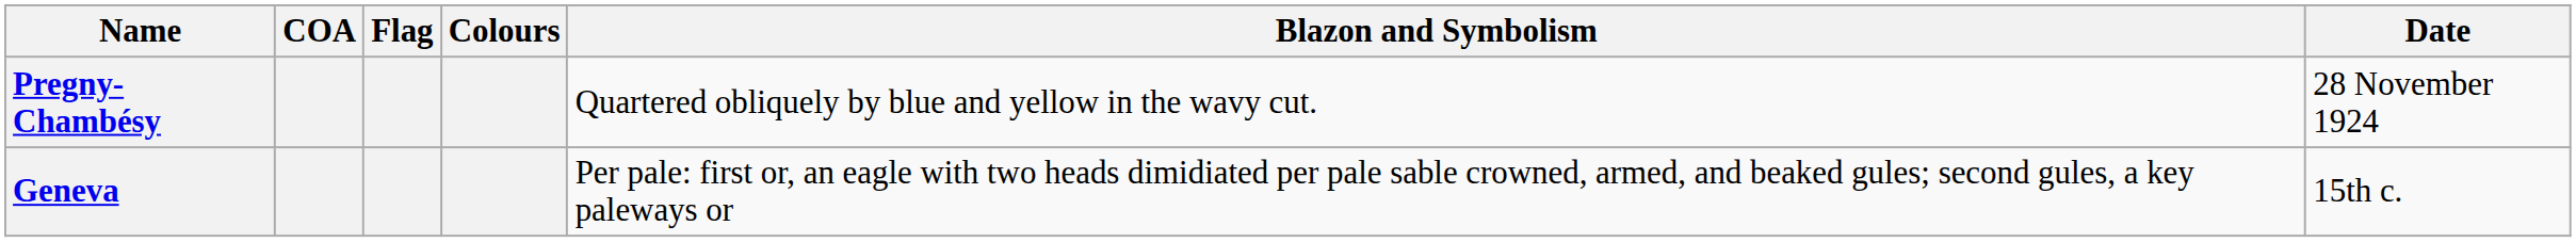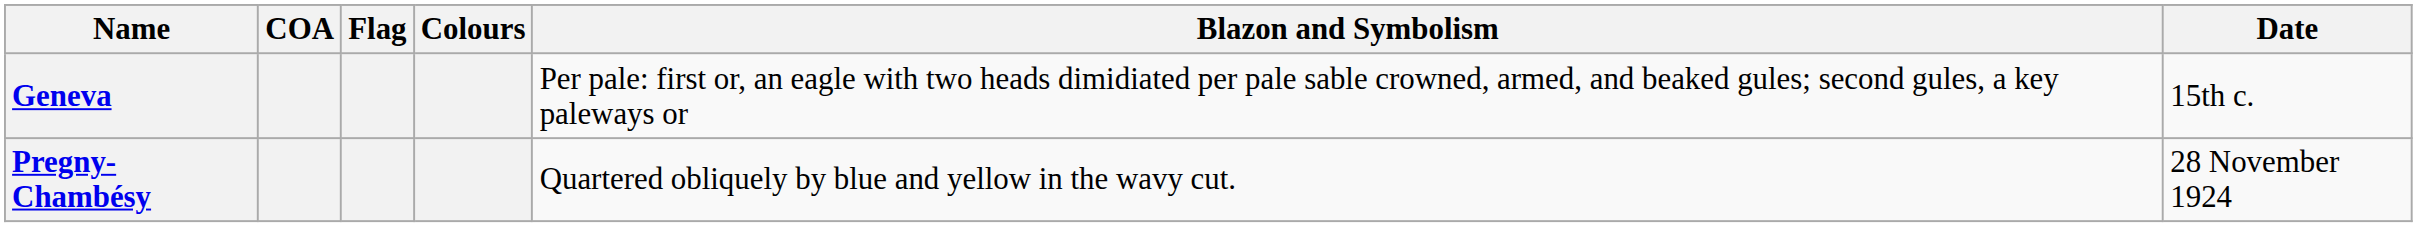rows swapped: Geneva <-> Pregny-Chambésy
